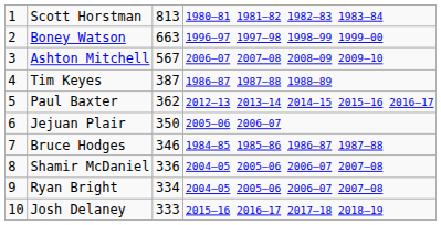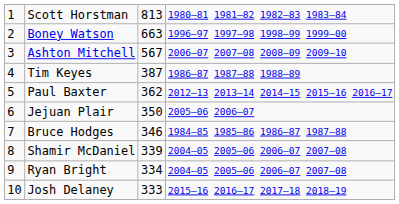Shamir McDaniel | column 3: 336 -> 339
